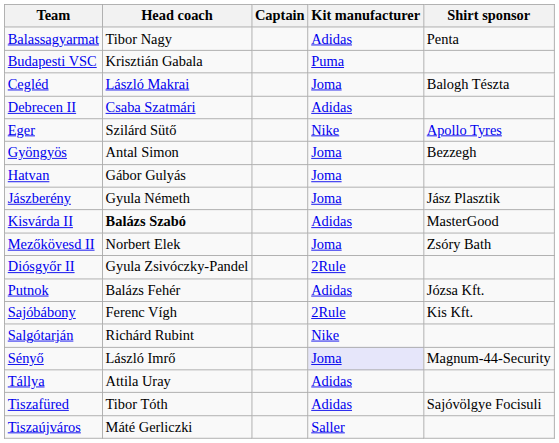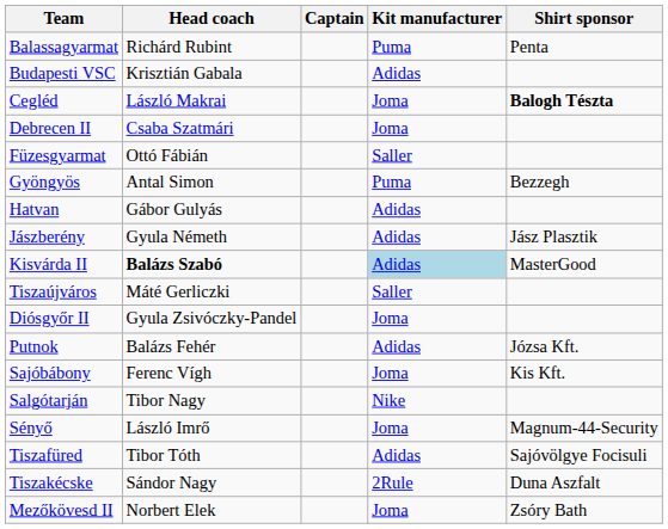Balassagyarmat | Head coach: Tibor Nagy -> Richárd Rubint
Balassagyarmat | Kit manufacturer: Adidas -> Puma
Budapesti VSC | Kit manufacturer: Puma -> Adidas
Cegléd | Shirt sponsor: normal -> bold
Debrecen II | Kit manufacturer: Adidas -> Joma
- row: Eger | Szilárd Sütő | Nike | Apollo Tyres
+ row: Füzesgyarmat | Ottó Fábián | Saller
Gyöngyös | Kit manufacturer: Joma -> Puma
Hatvan | Kit manufacturer: Joma -> Adidas
Jászberény | Kit manufacturer: Joma -> Adidas
Kisvárda II | Kit manufacturer: no background -> lightblue background
rows swapped: Mezőkövesd II <-> Tiszaújváros
Diósgyőr II | Kit manufacturer: 2Rule -> Joma
Sajóbábony | Kit manufacturer: 2Rule -> Joma
Salgótarján | Head coach: Richárd Rubint -> Tibor Nagy
Sényő | Kit manufacturer: lavender background -> no background
- row: Tállya | Attila Uray | Adidas
+ row: Tiszakécske | Sándor Nagy | 2Rule | Duna Aszfalt
